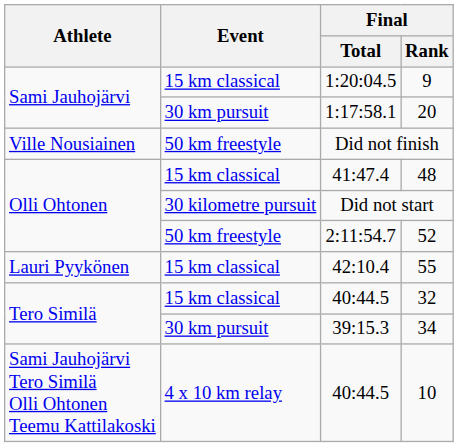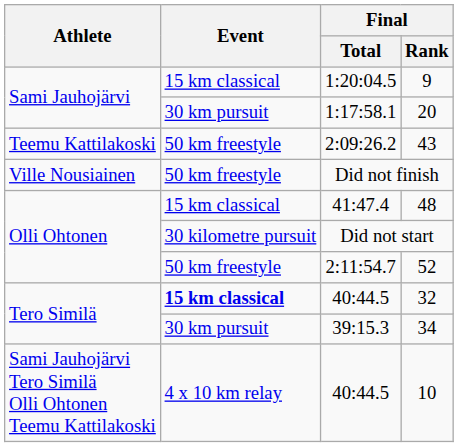+ row: Teemu Kattilakoski | 50 km freestyle | 2:09:26.2 | 43
- row: Lauri Pyykönen | 15 km classical | 42:10.4 | 55
32 | Event: normal -> bold
